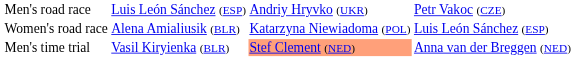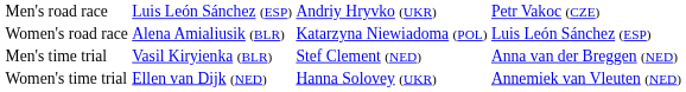Men's time trial | column 3: lightsalmon background -> no background
+ row: Women's time trial | Ellen van Dijk (NED) | Hanna Solovey (UKR) | Annemiek van Vleuten (NED)
